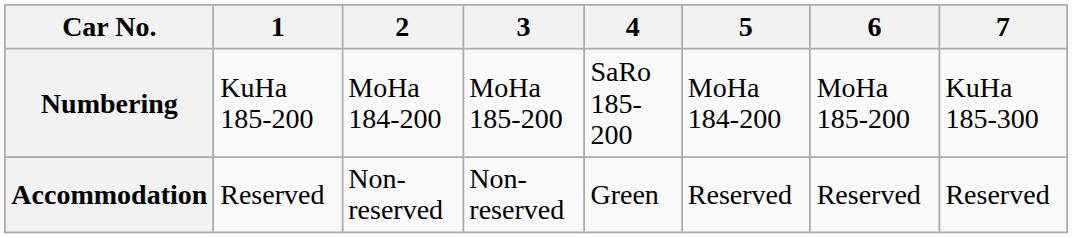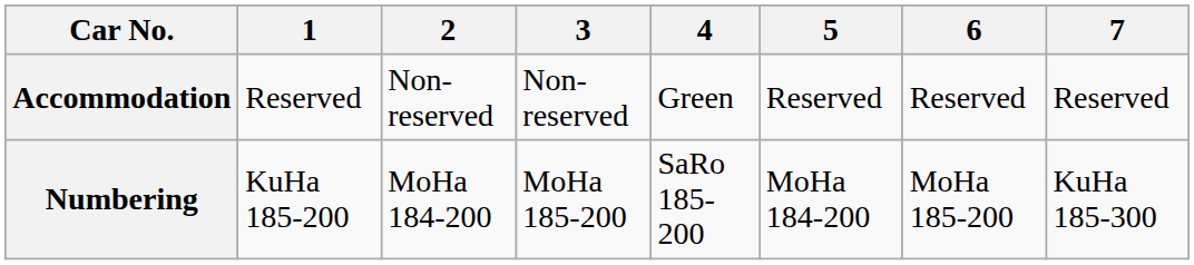rows swapped: Numbering <-> Accommodation
